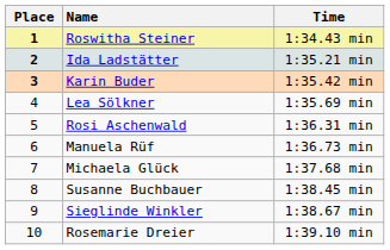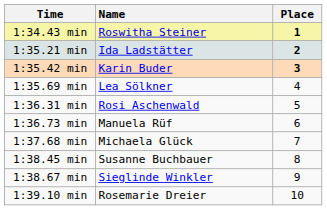columns swapped: Place <-> Time
